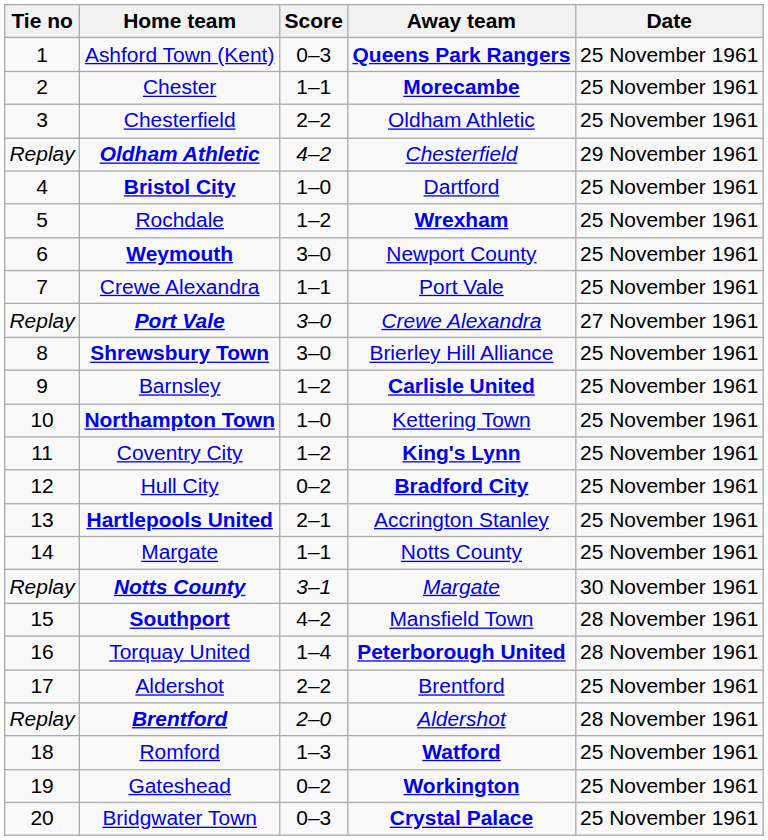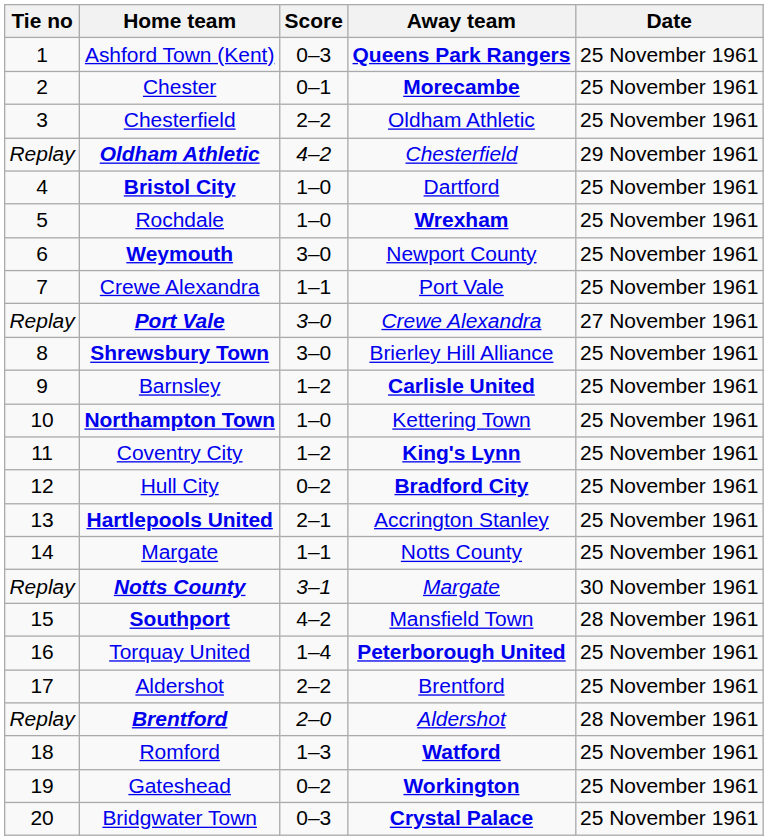Chester | Score: 1–1 -> 0–1
Rochdale | Score: 1–2 -> 1–0
Torquay United | Date: 28 November 1961 -> 25 November 1961
